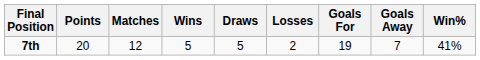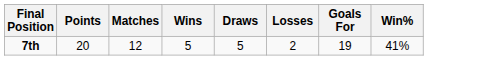- column: Goals Away | 7
